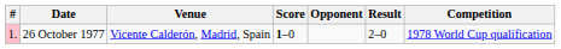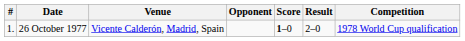columns swapped: Opponent <-> Score
26 October 1977 | #: pink background -> no background
